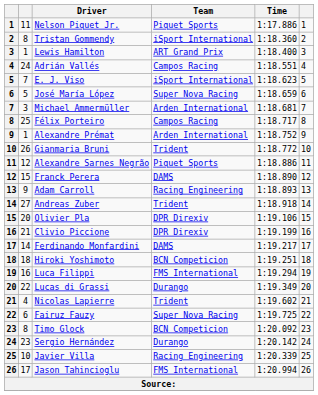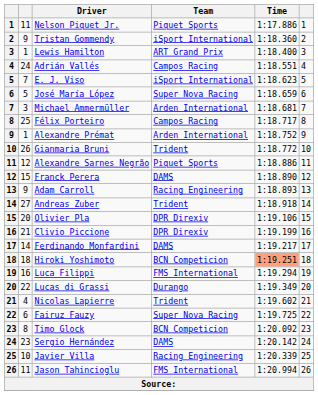Tristan Gommendy | column 2: 8 -> 9
Hiroki Yoshimoto | Time: no background -> lightsalmon background
Sergio Hernández | Team: Durango -> DAMS
Jason Tahincioglu | column 2: 17 -> 11
